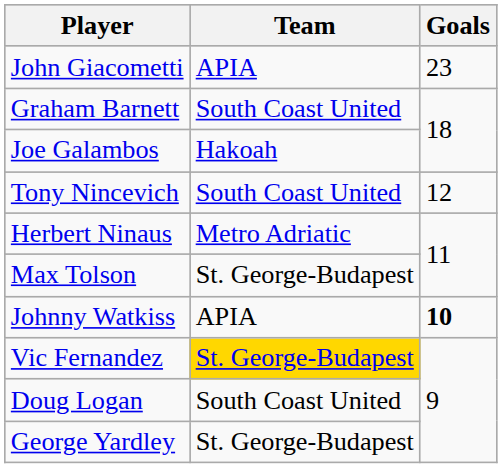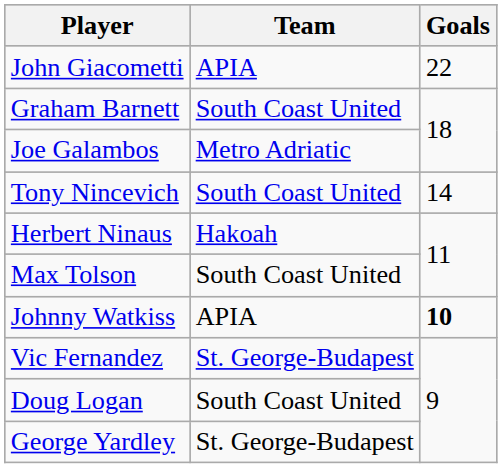John Giacometti | Goals: 23 -> 22
Joe Galambos | Team: Hakoah -> Metro Adriatic
Tony Nincevich | Goals: 12 -> 14
Herbert Ninaus | Team: Metro Adriatic -> Hakoah
Max Tolson | Team: St. George-Budapest -> South Coast United
Vic Fernandez | Team: gold background -> no background
